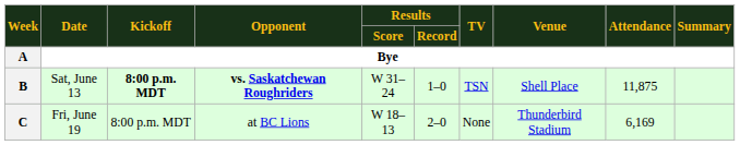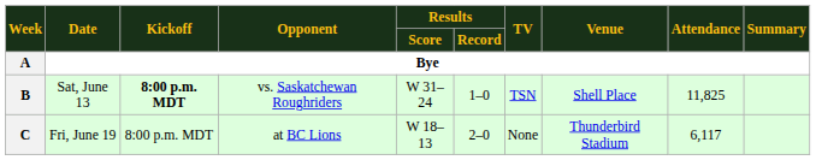B | Opponent: bold -> normal
B | Attendance: 11,875 -> 11,825
C | Attendance: 6,169 -> 6,117
